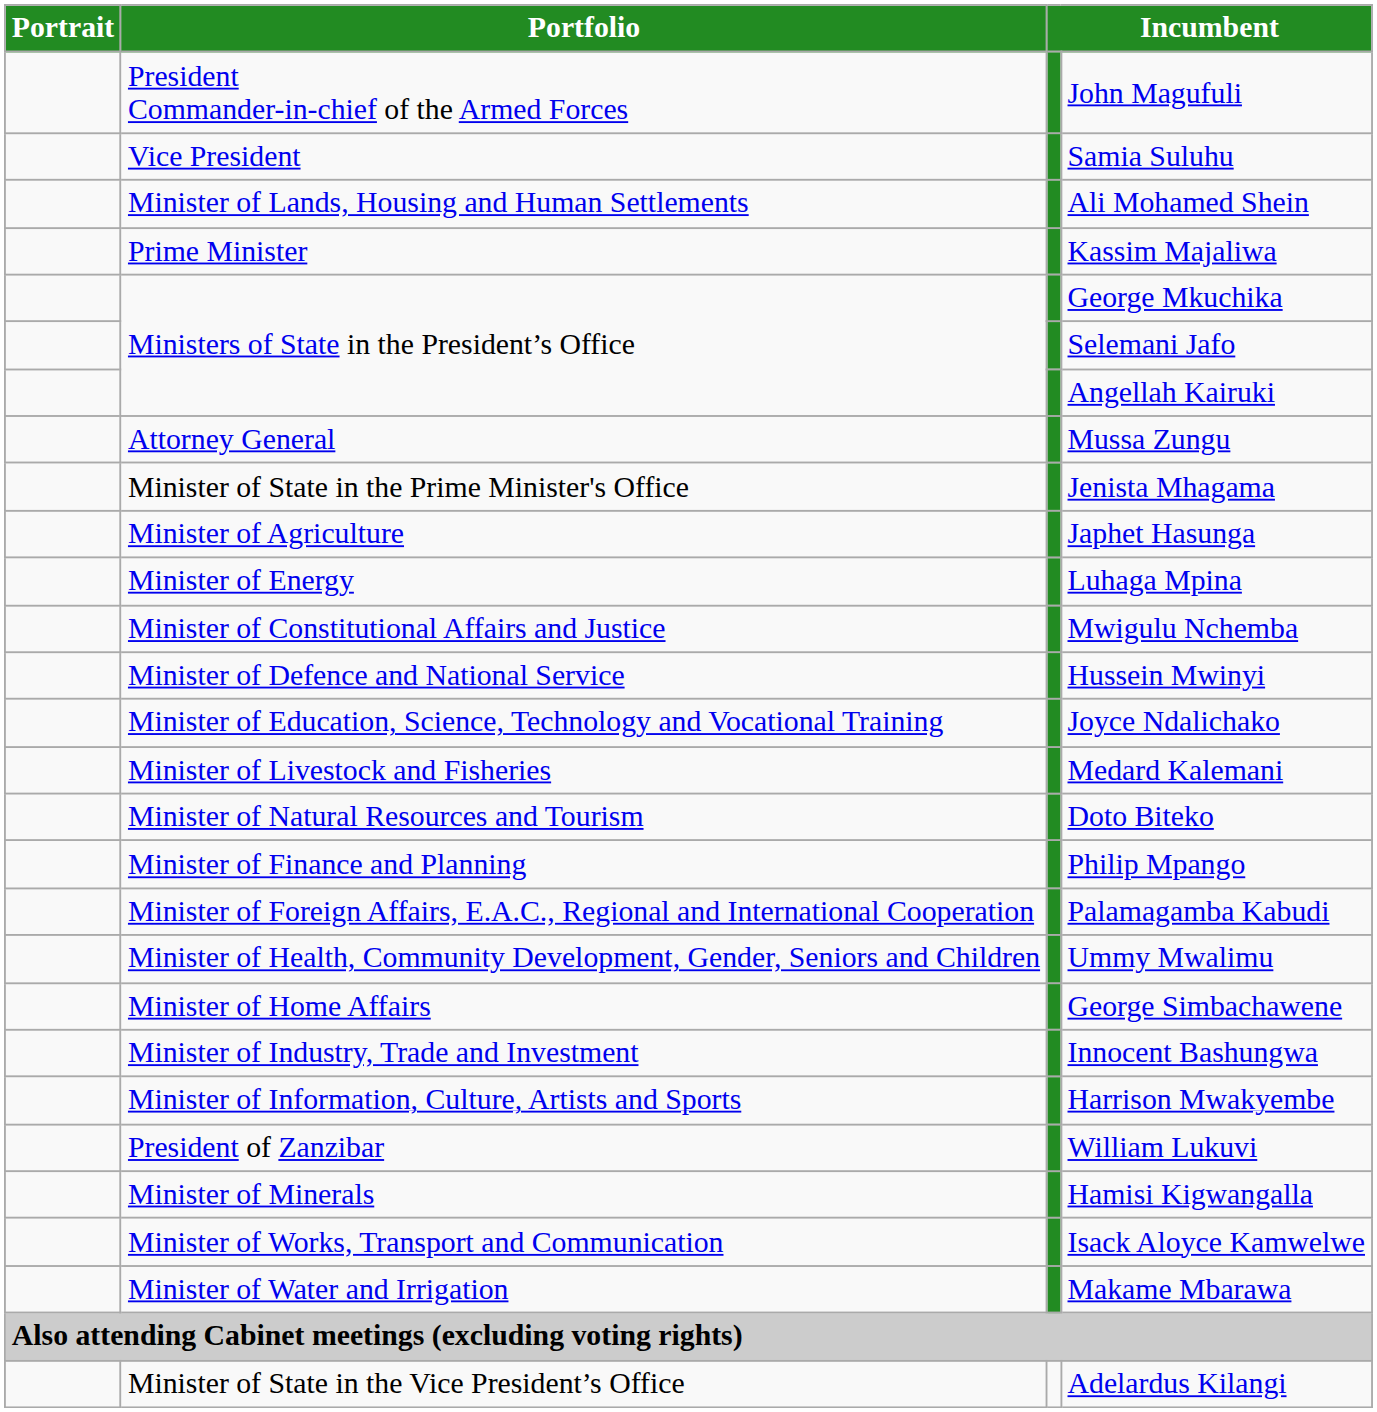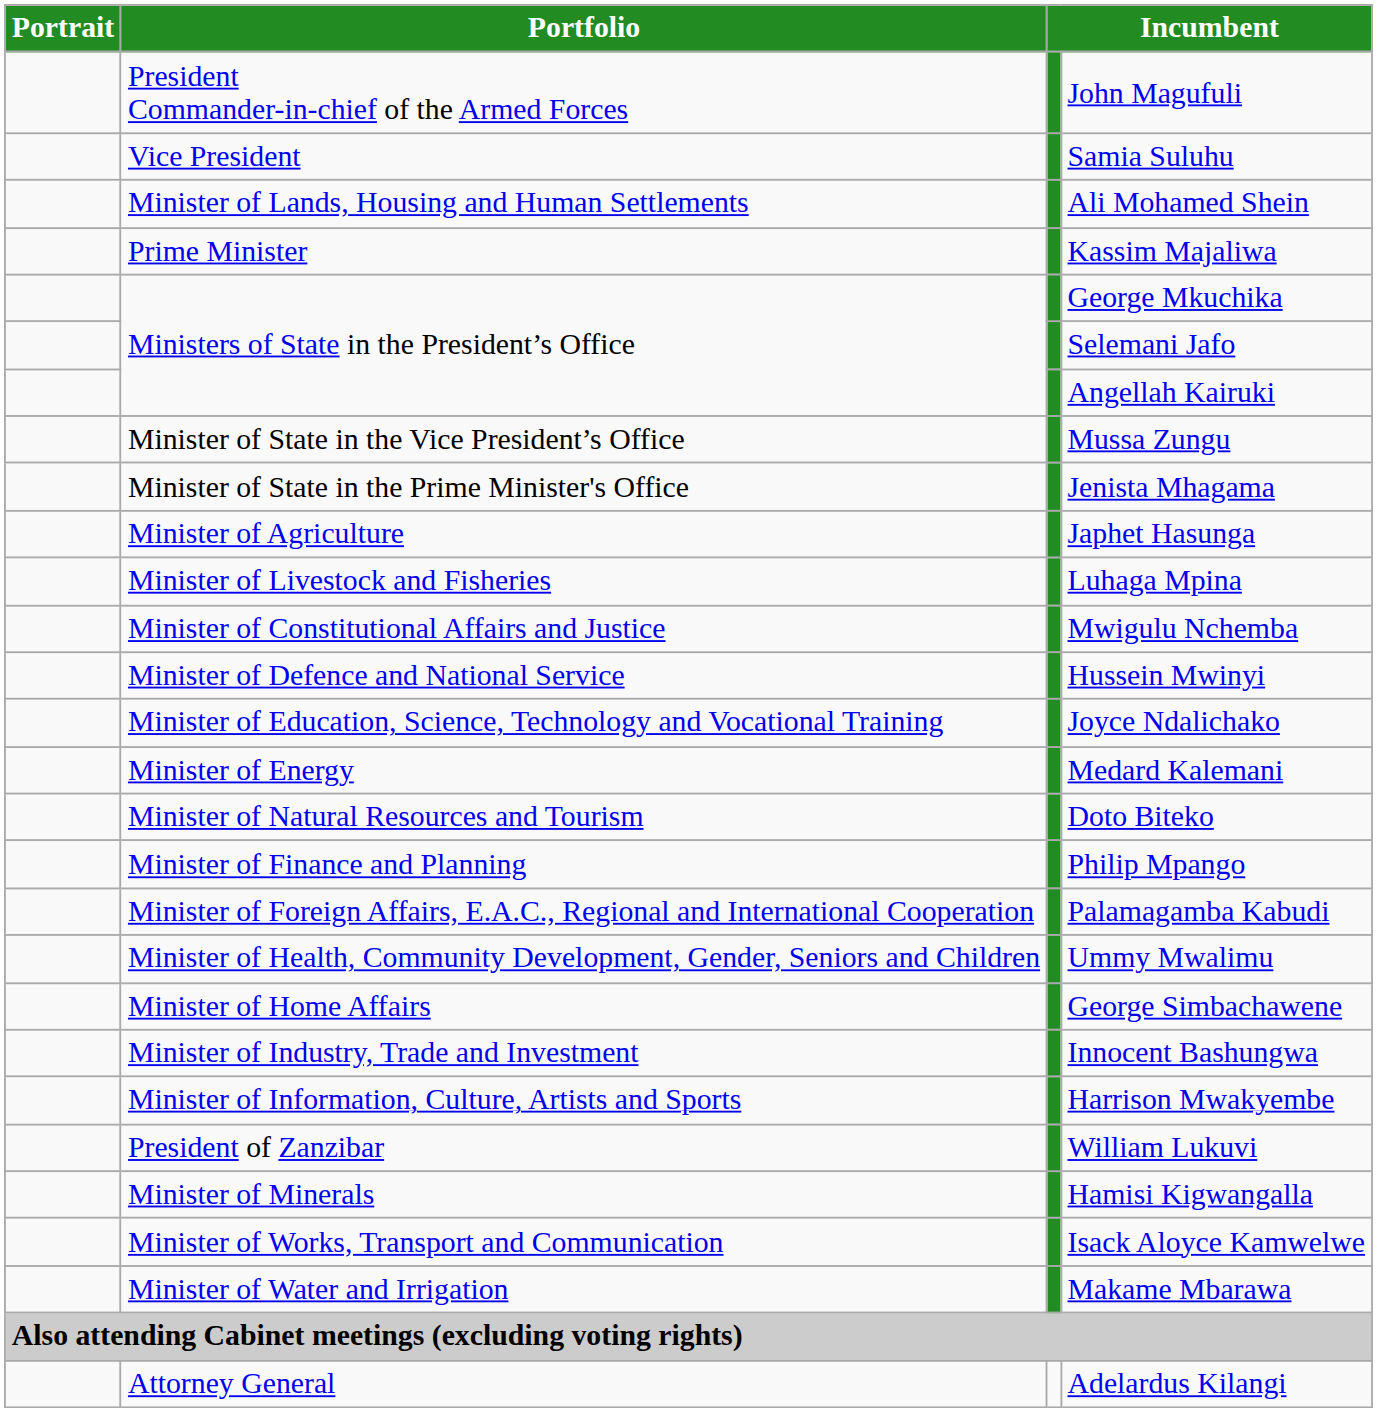Mussa Zungu | Portfolio: Attorney General -> Minister of State in the Vice President’s Office
Luhaga Mpina | Portfolio: Minister of Energy -> Minister of Livestock and Fisheries
Medard Kalemani | Portfolio: Minister of Livestock and Fisheries -> Minister of Energy
Adelardus Kilangi | Portfolio: Minister of State in the Vice President’s Office -> Attorney General
